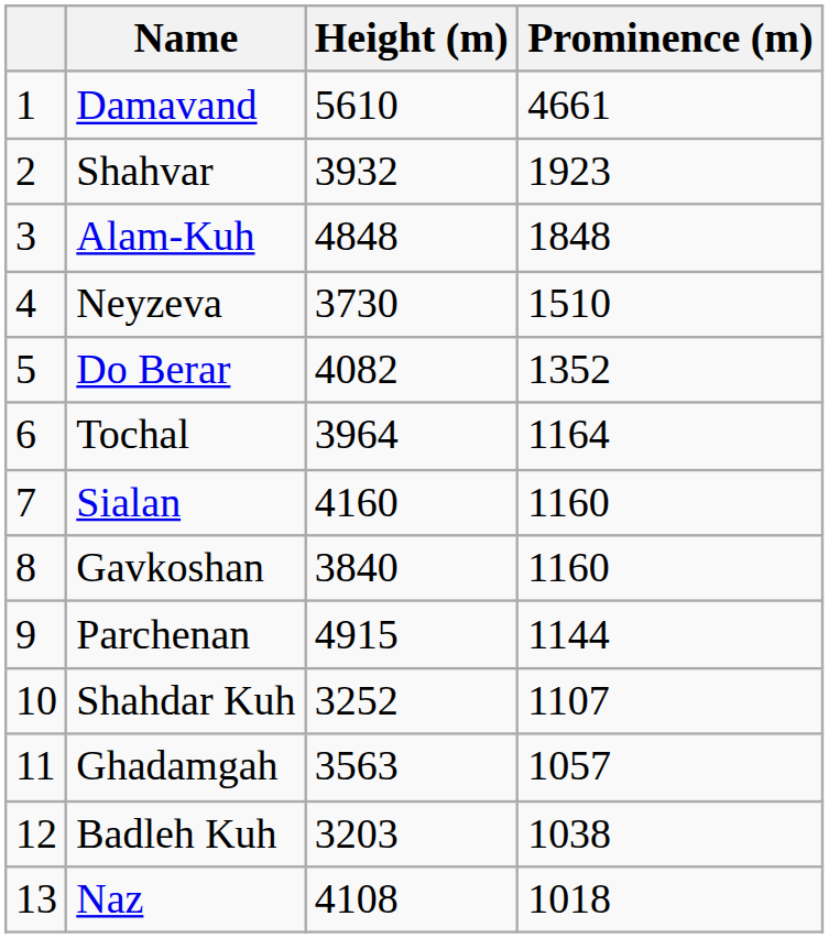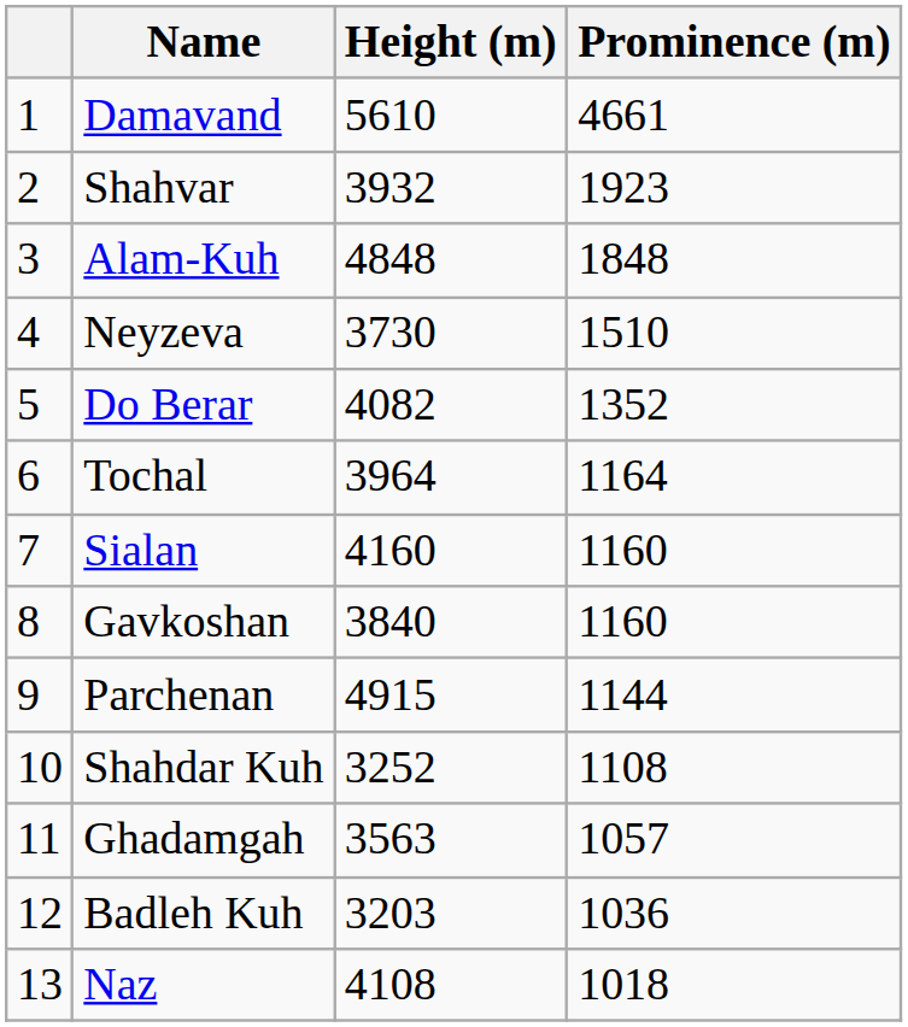Shahdar Kuh | Prominence (m): 1107 -> 1108
Badleh Kuh | Prominence (m): 1038 -> 1036
